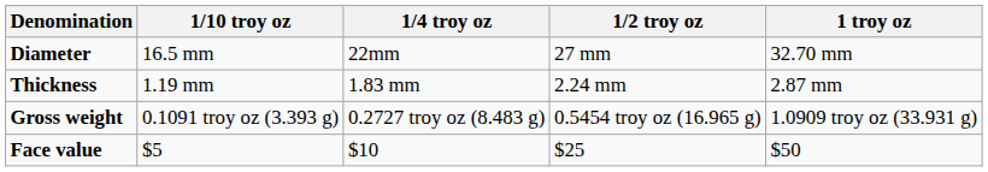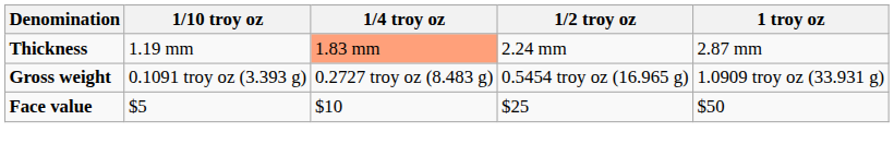- row: Diameter | 16.5 mm | 22mm | 27 mm | 32.70 mm
Thickness | 1/4 troy oz: no background -> lightsalmon background
